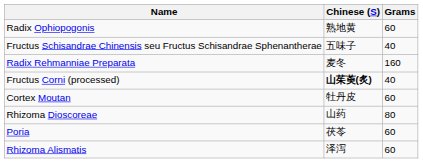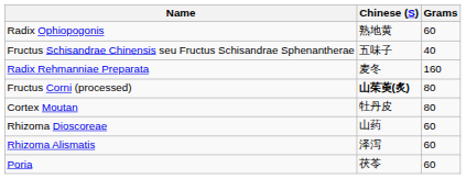Fructus Corni (processed) | Grams: 40 -> 80
Cortex Moutan | Grams: 60 -> 80
Rhizoma Dioscoreae | Grams: 80 -> 60
rows swapped: Poria <-> Rhizoma Alismatis
